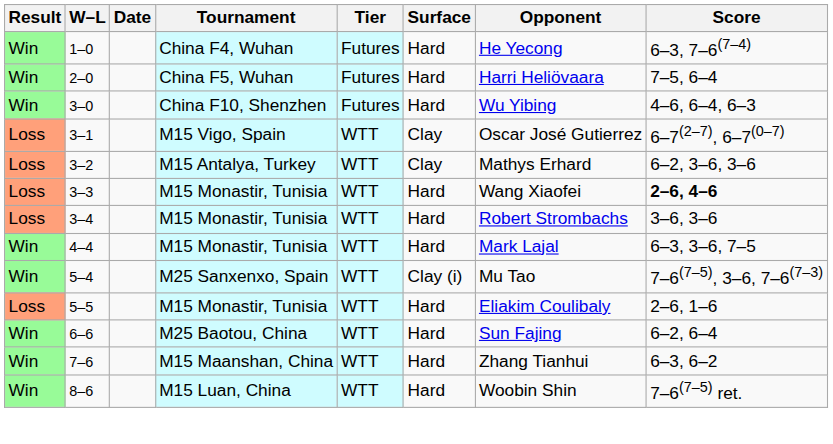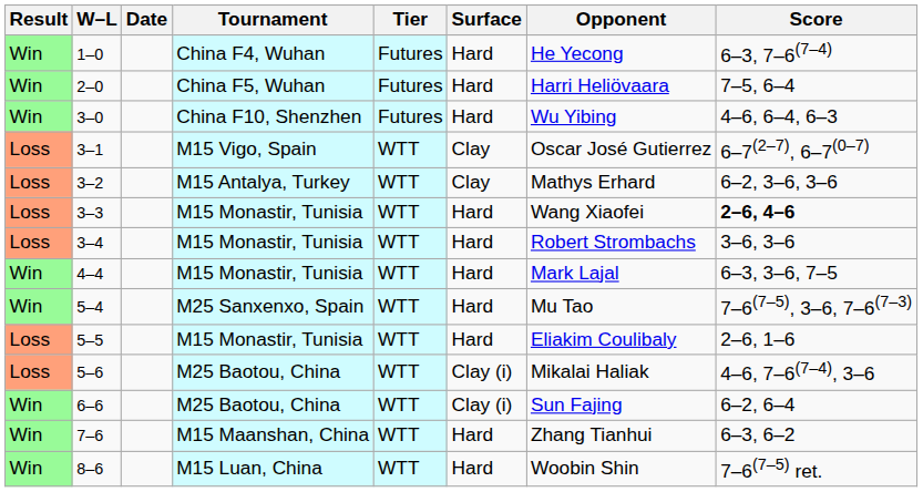5–4 | Surface: Clay (i) -> Hard
+ row: Loss | 5–6 | M25 Baotou, China | WTT | Clay (i) | Mikalai Haliak | 4–6, 7–6(7–4), 3–6
6–6 | Surface: Hard -> Clay (i)
